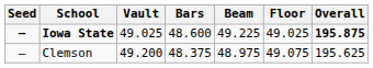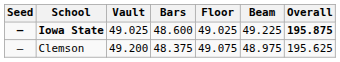columns swapped: Beam <-> Floor
